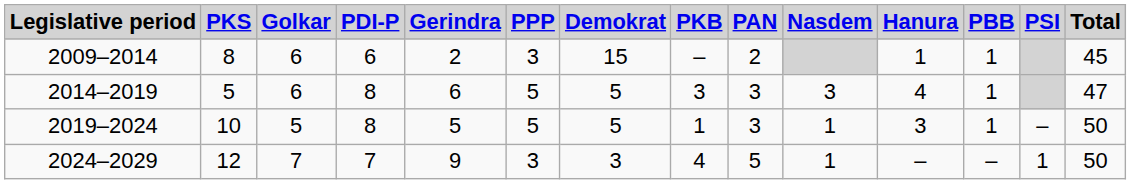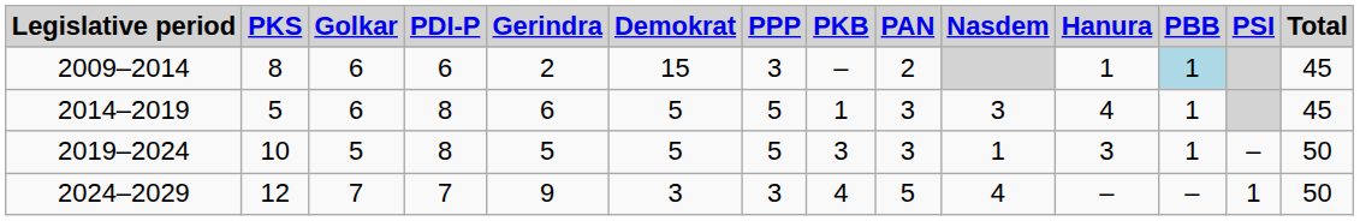columns swapped: Demokrat <-> PPP
2009–2014 | PBB: no background -> lightblue background
2014–2019 | PKB: 3 -> 1
2014–2019 | Total: 47 -> 45
2019–2024 | PKB: 1 -> 3
2024–2029 | Nasdem: 1 -> 4
